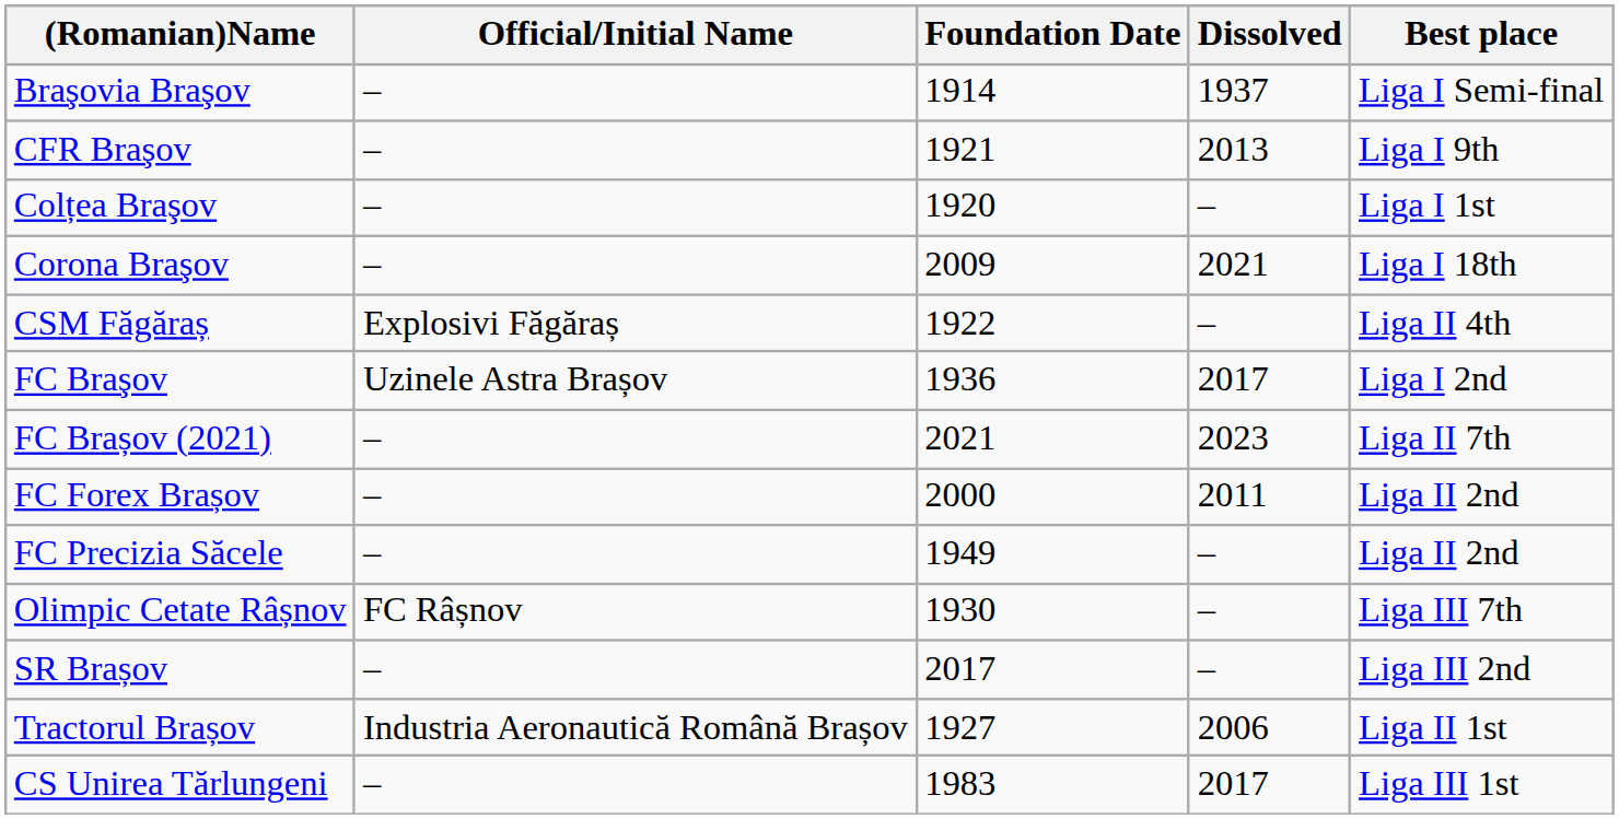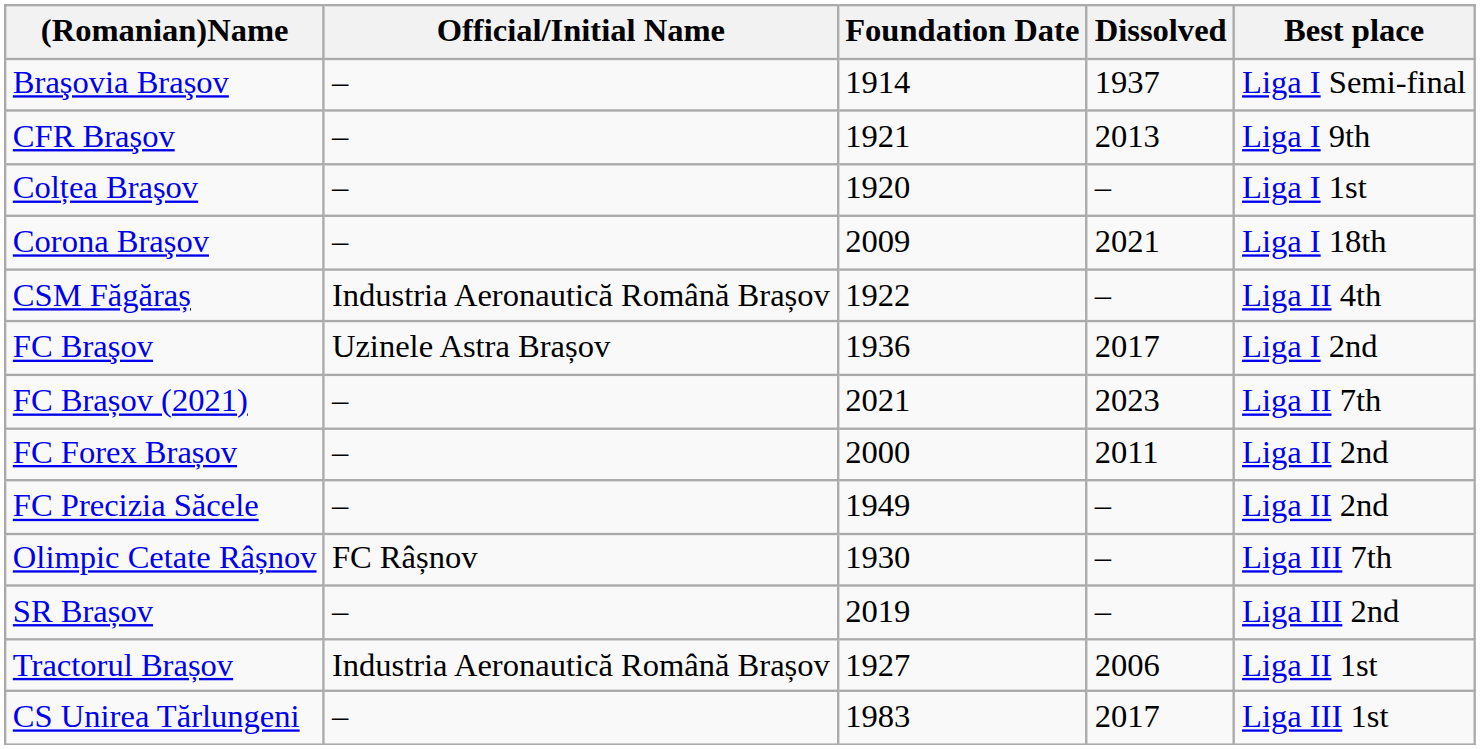CSM Făgăraș | Official/Initial Name: Explosivi Făgăraș -> Industria Aeronautică Română Brașov
SR Brașov | Foundation Date: 2017 -> 2019
